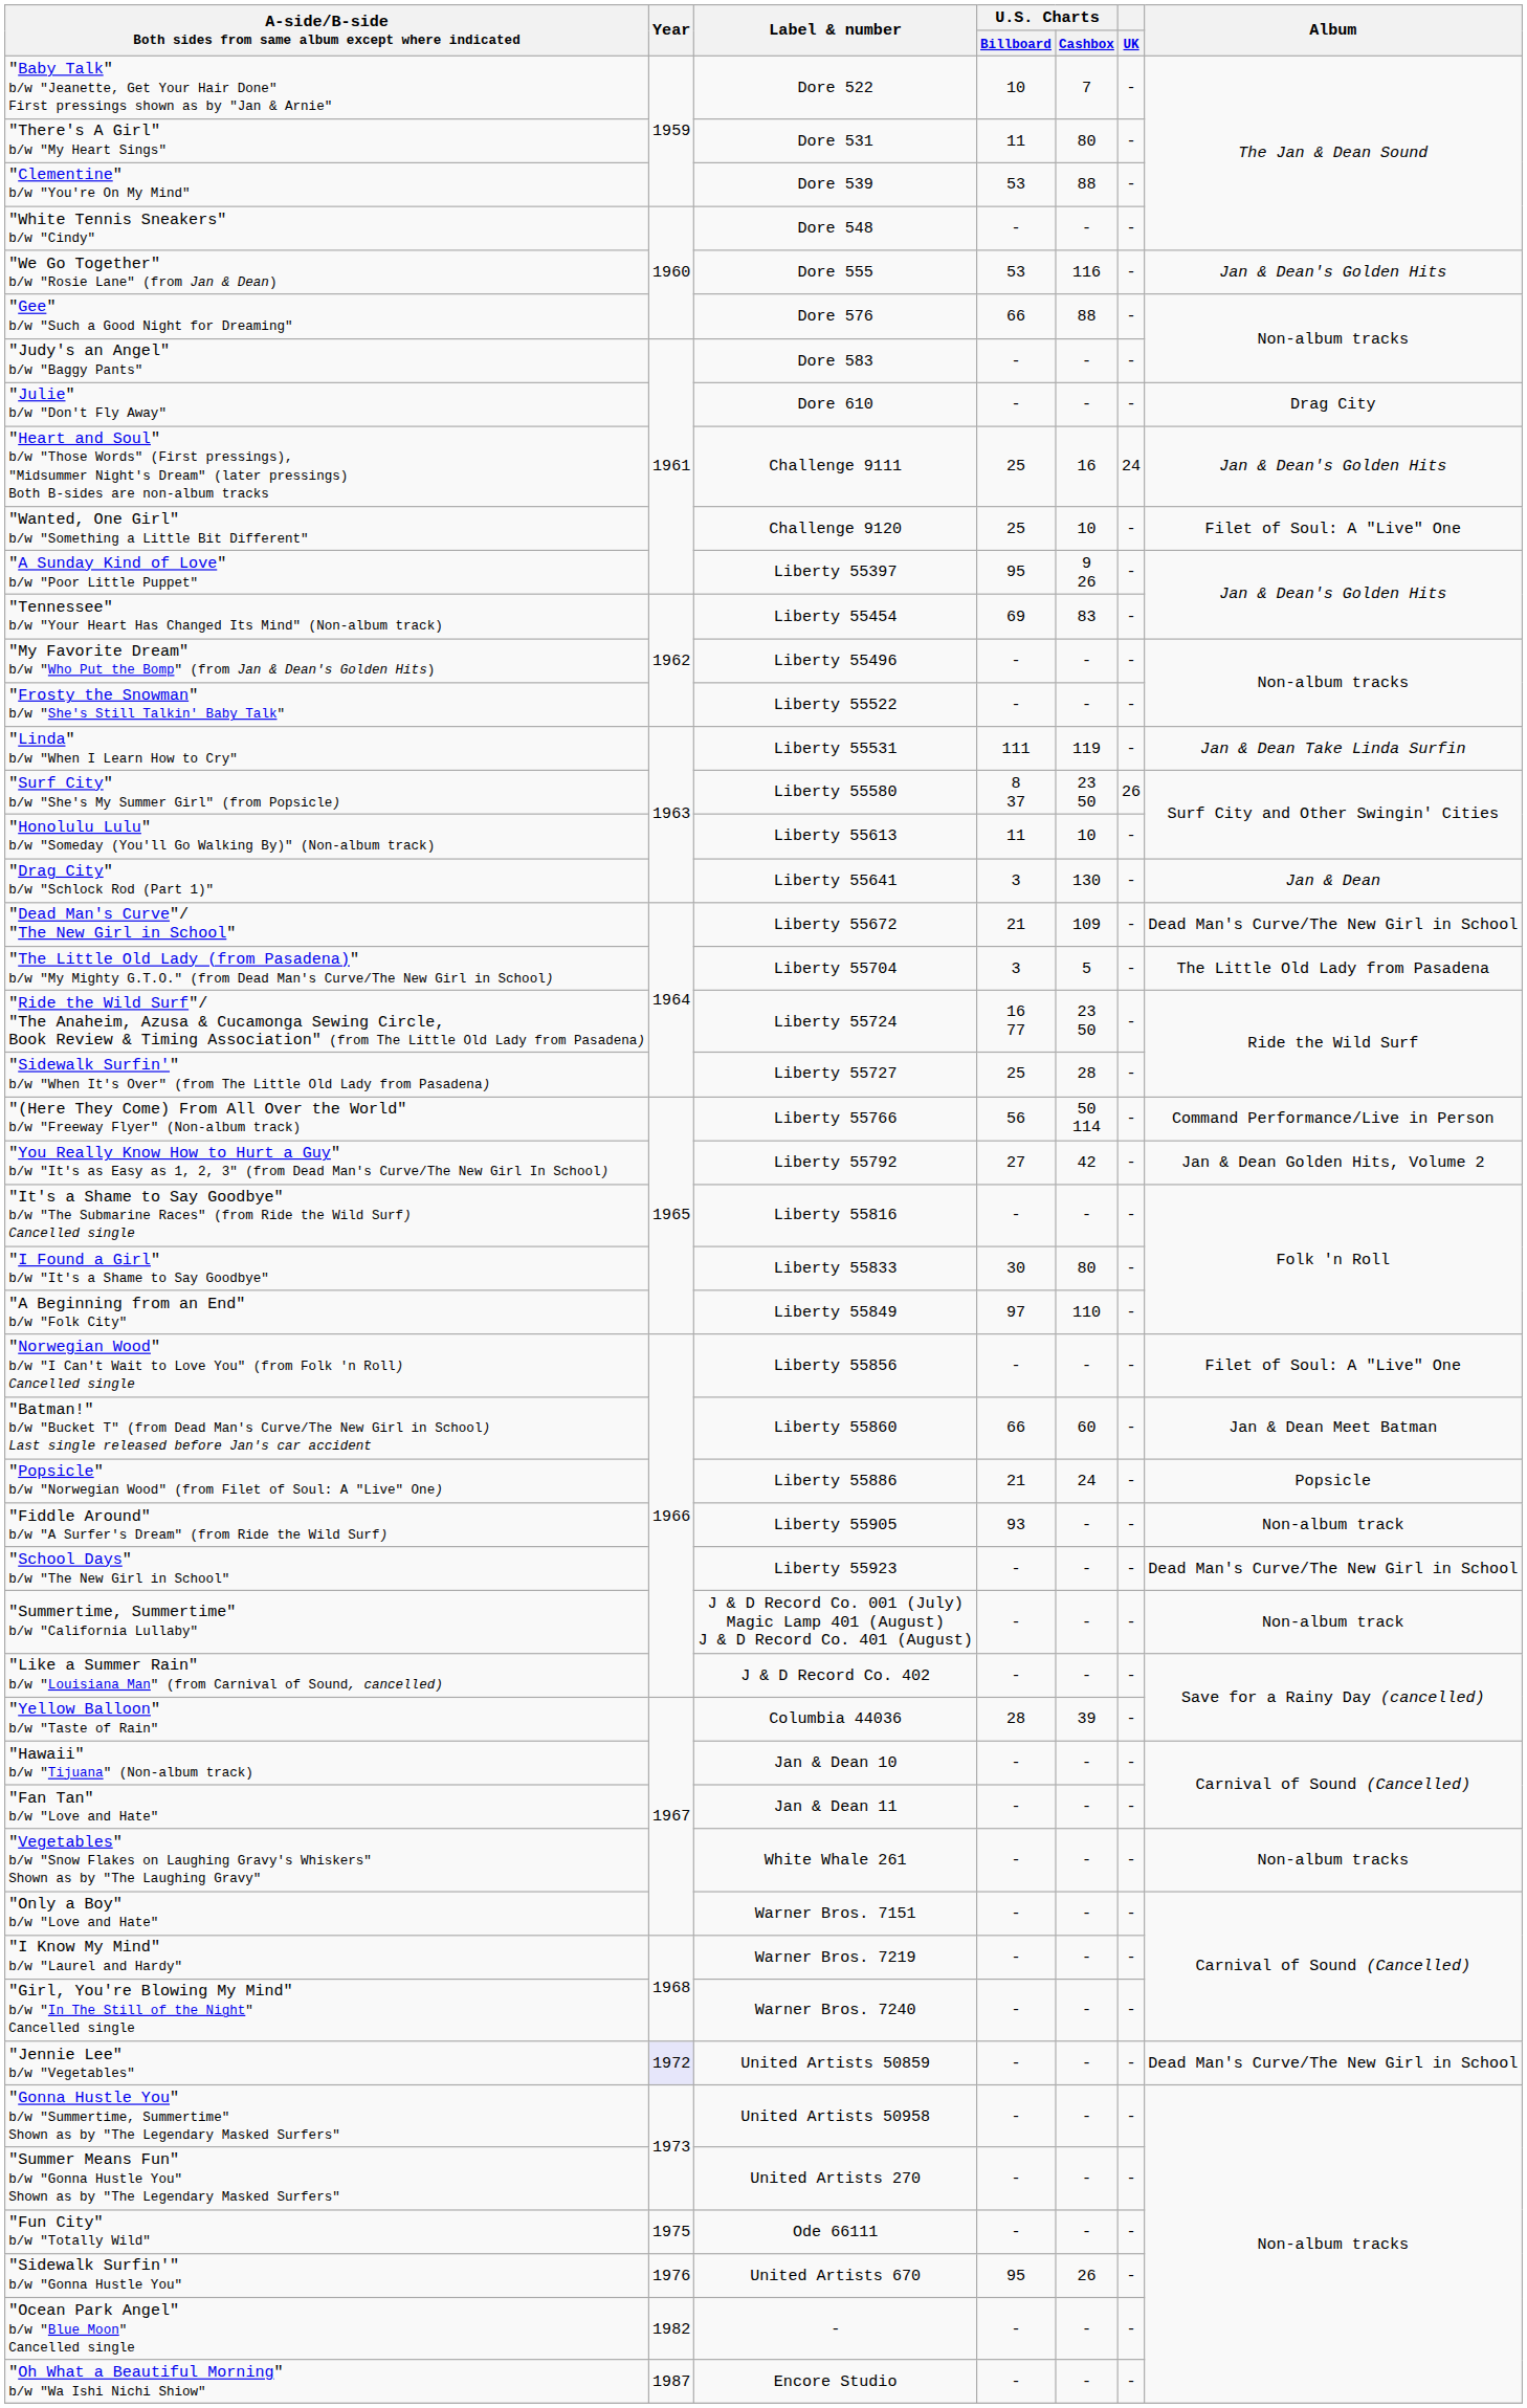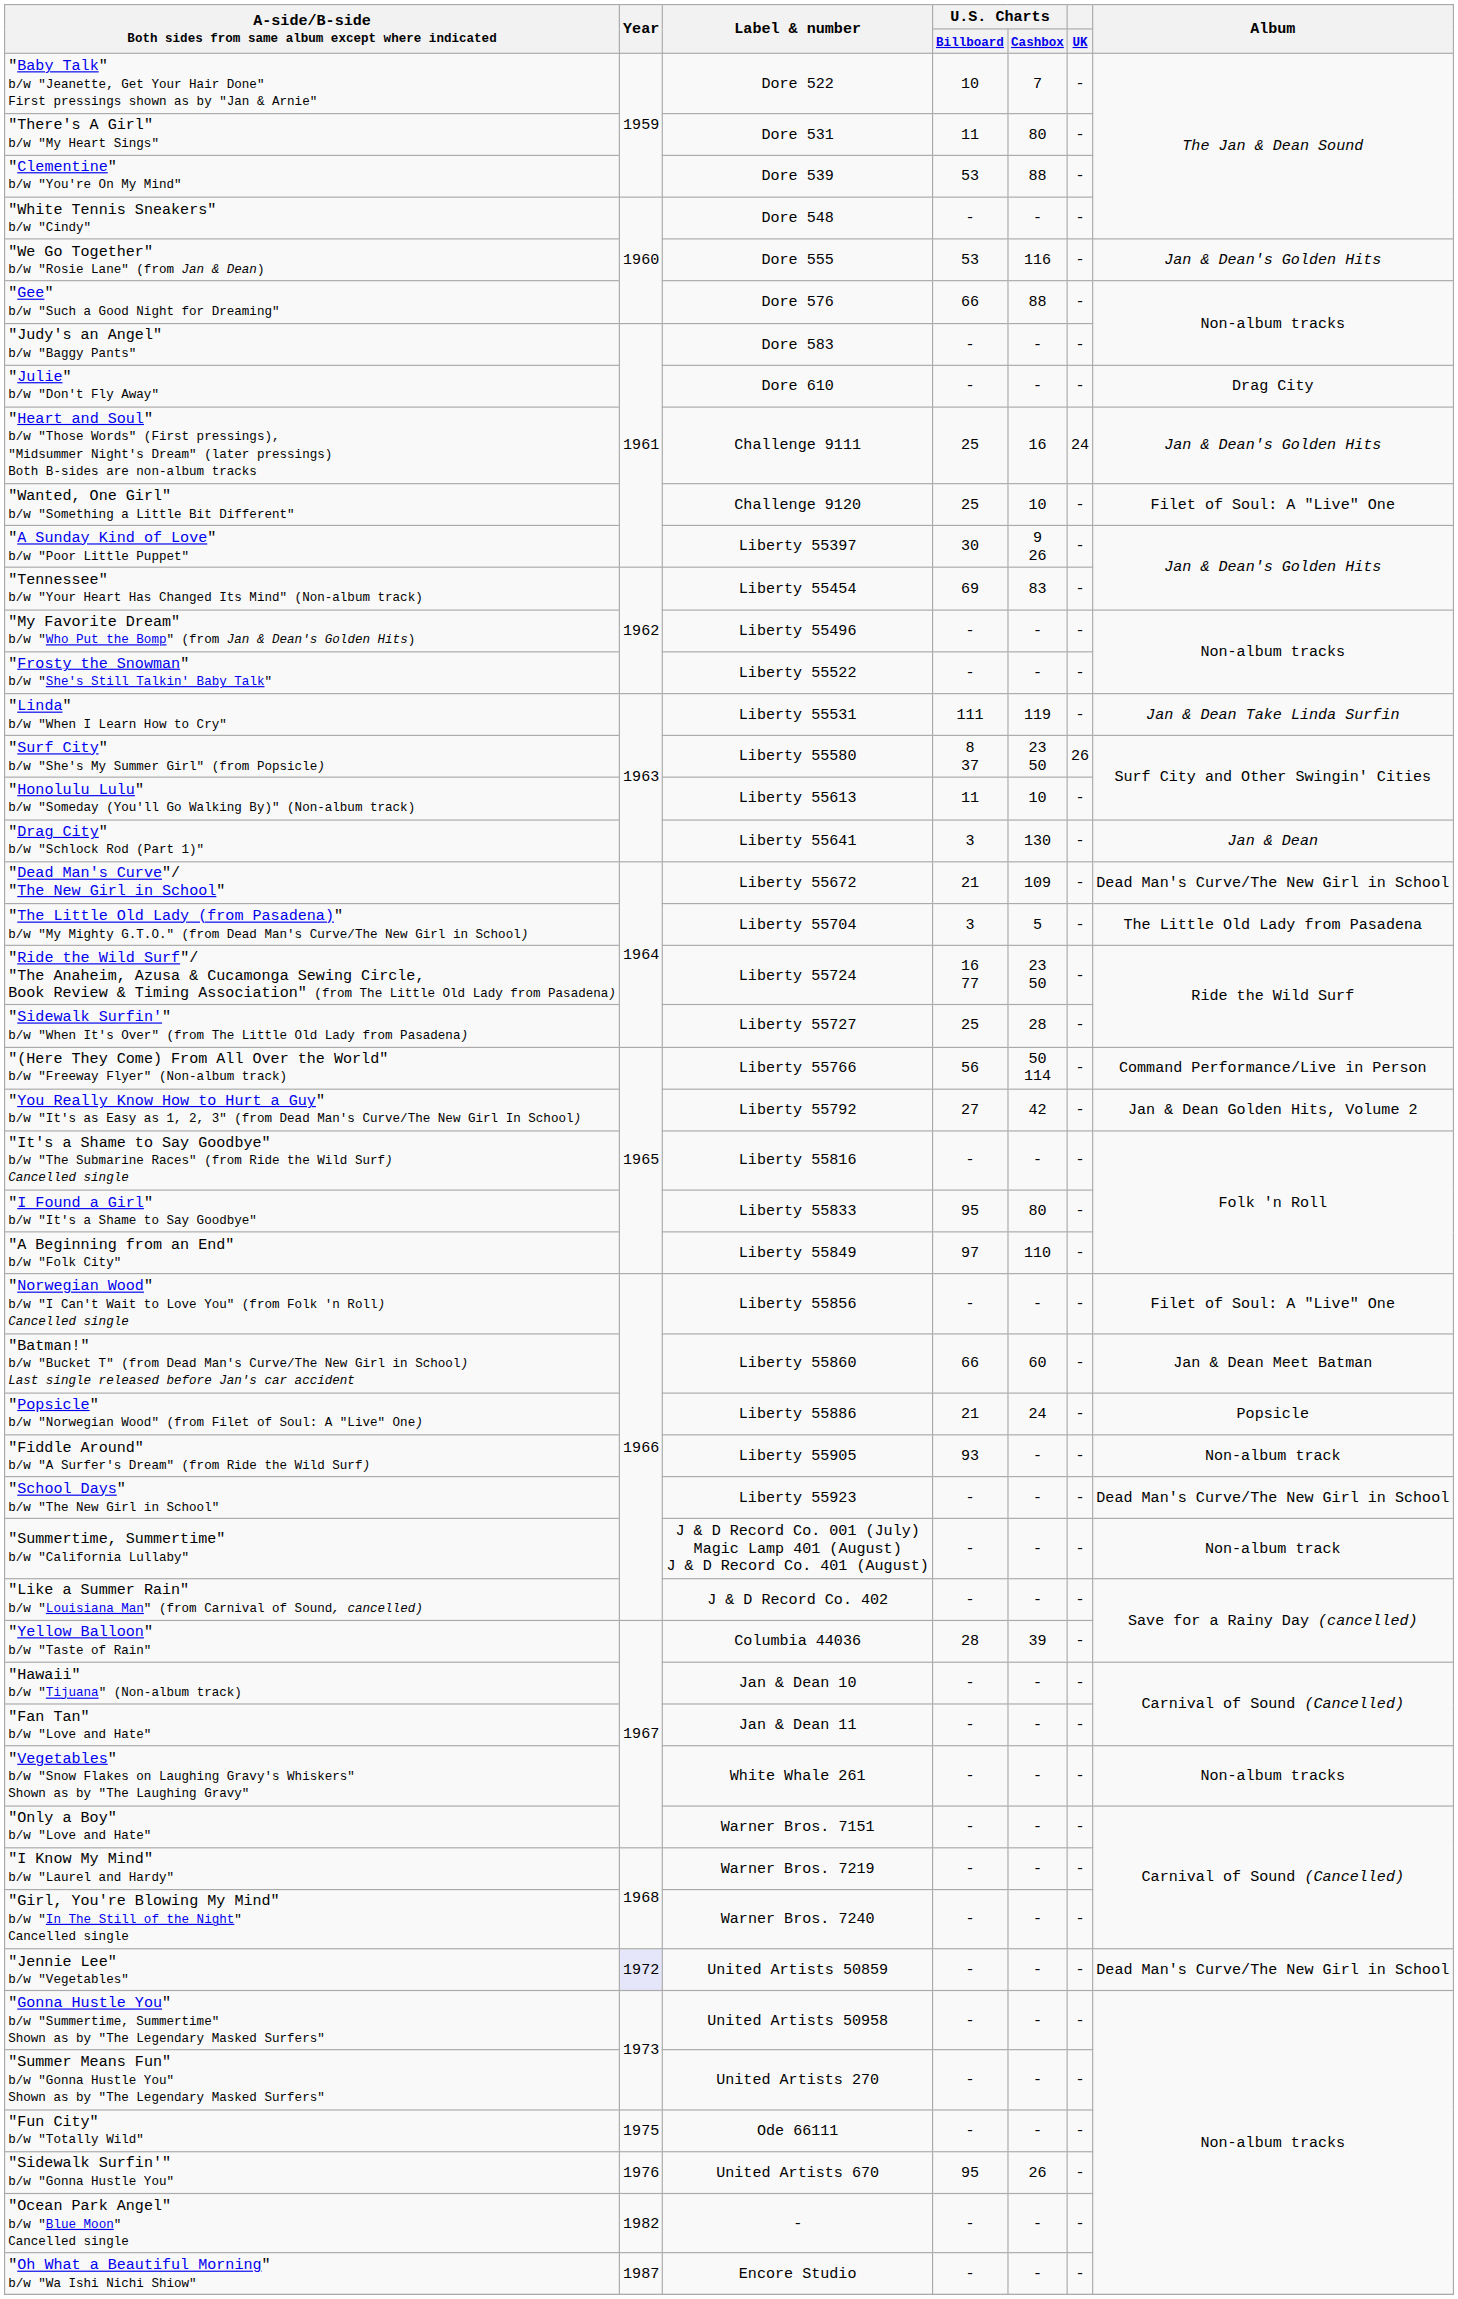"A Sunday Kind of Love" b/w "Poor Little Puppet" | U.S. Charts / Billboard: 95 -> 30
"I Found a Girl" b/w "It's a Shame to Say Goodbye" | U.S. Charts / Billboard: 30 -> 95
